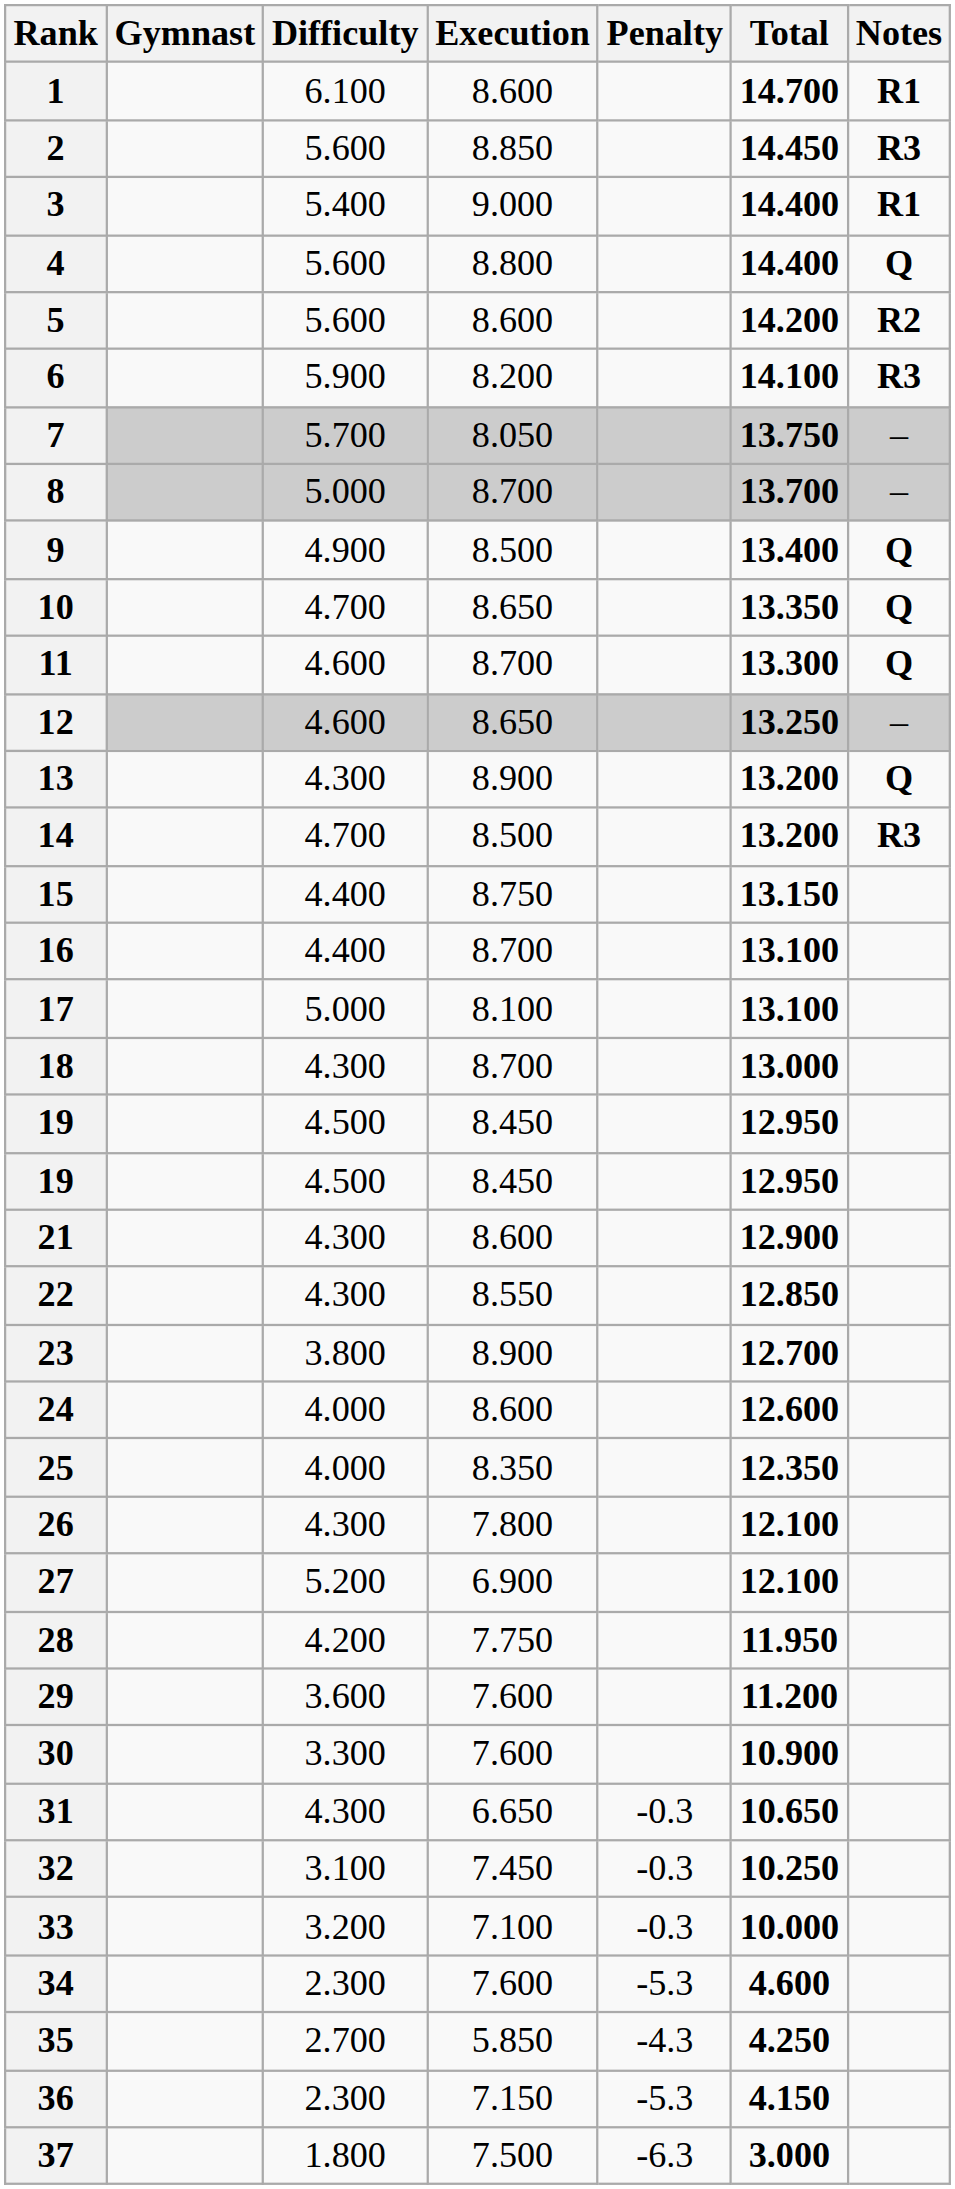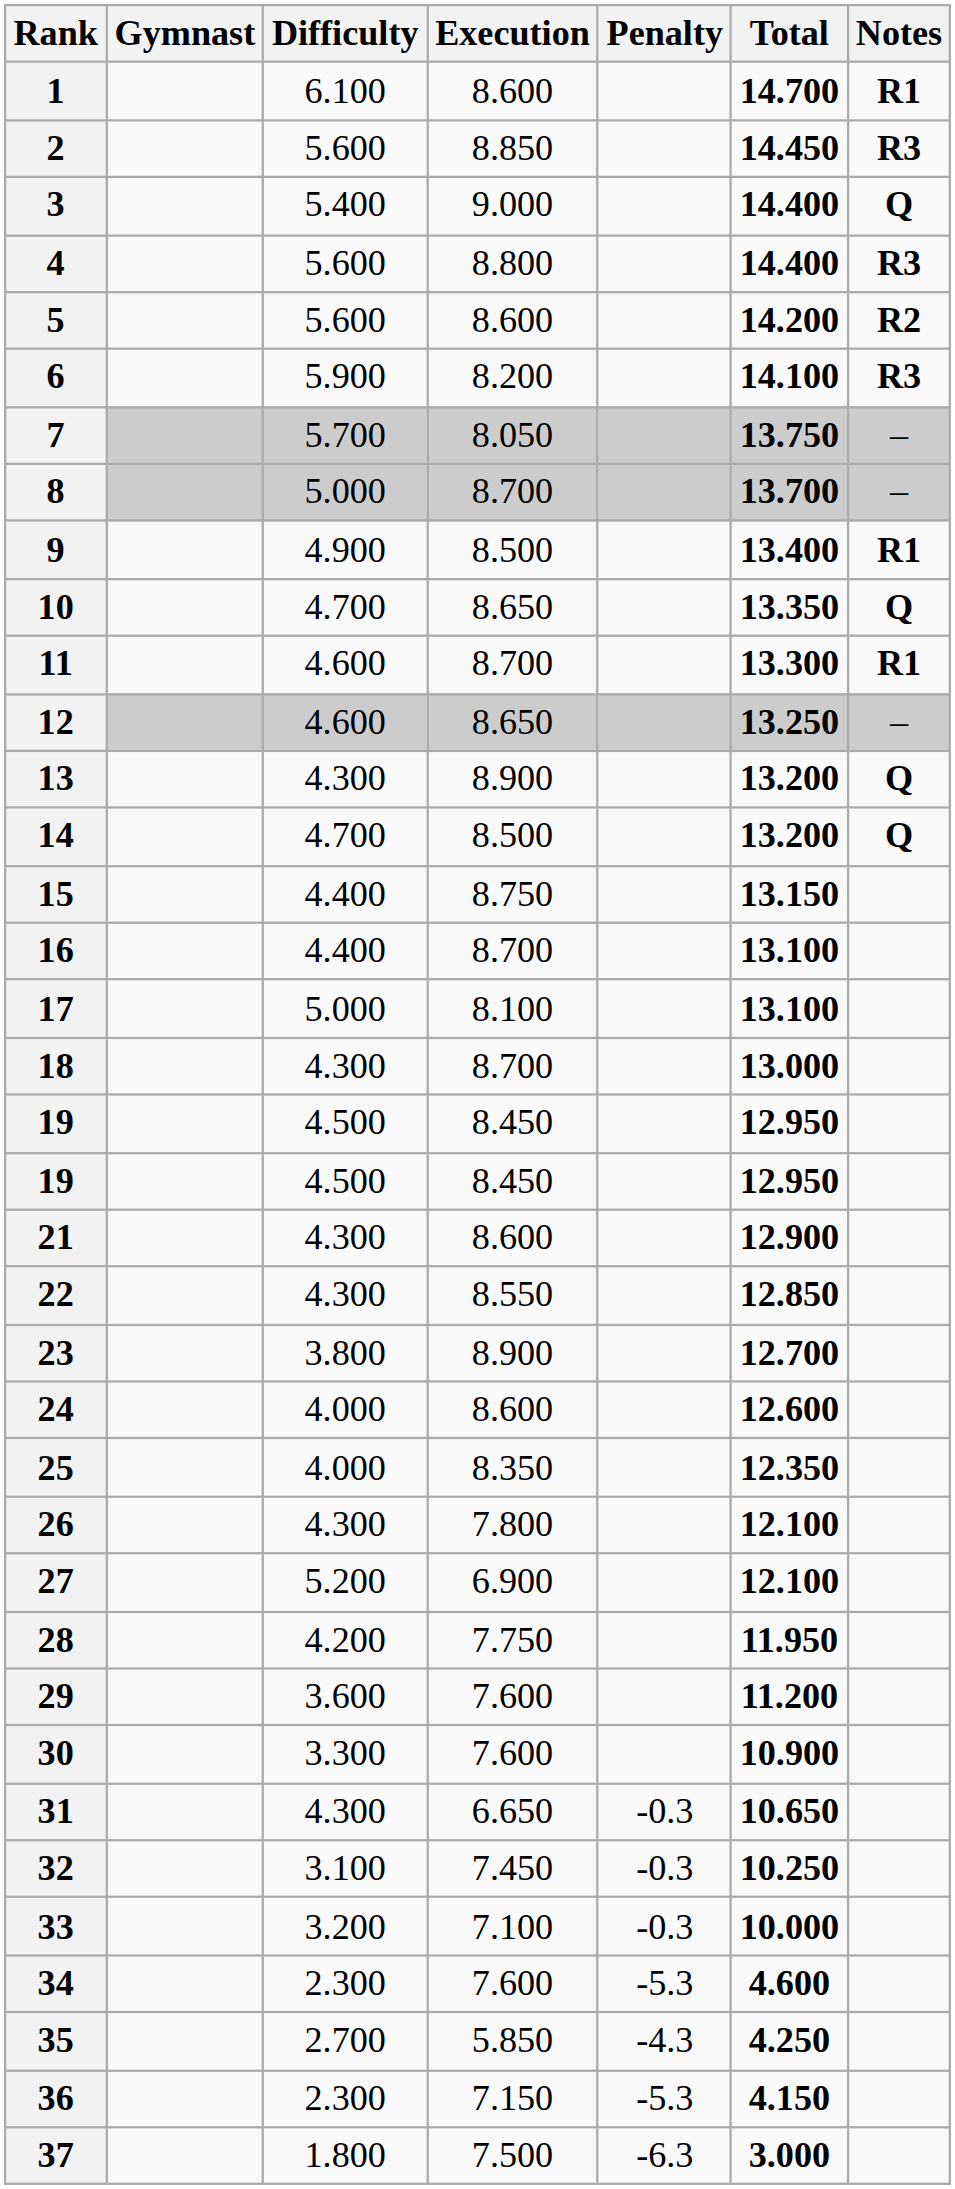3 | Notes: R1 -> Q
4 | Notes: Q -> R3
9 | Notes: Q -> R1
11 | Notes: Q -> R1
14 | Notes: R3 -> Q
